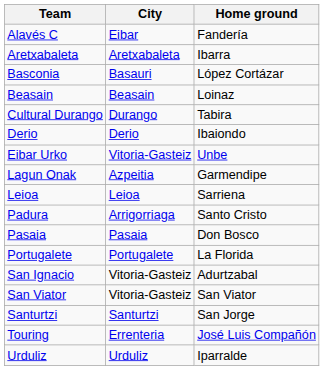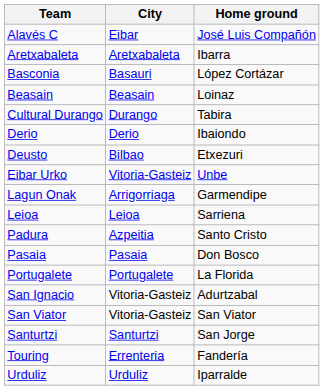Alavés C | Home ground: Fandería -> José Luis Compañón
+ row: Deusto | Bilbao | Etxezuri
Lagun Onak | City: Azpeitia -> Arrigorriaga
Padura | City: Arrigorriaga -> Azpeitia
Touring | Home ground: José Luis Compañón -> Fandería
